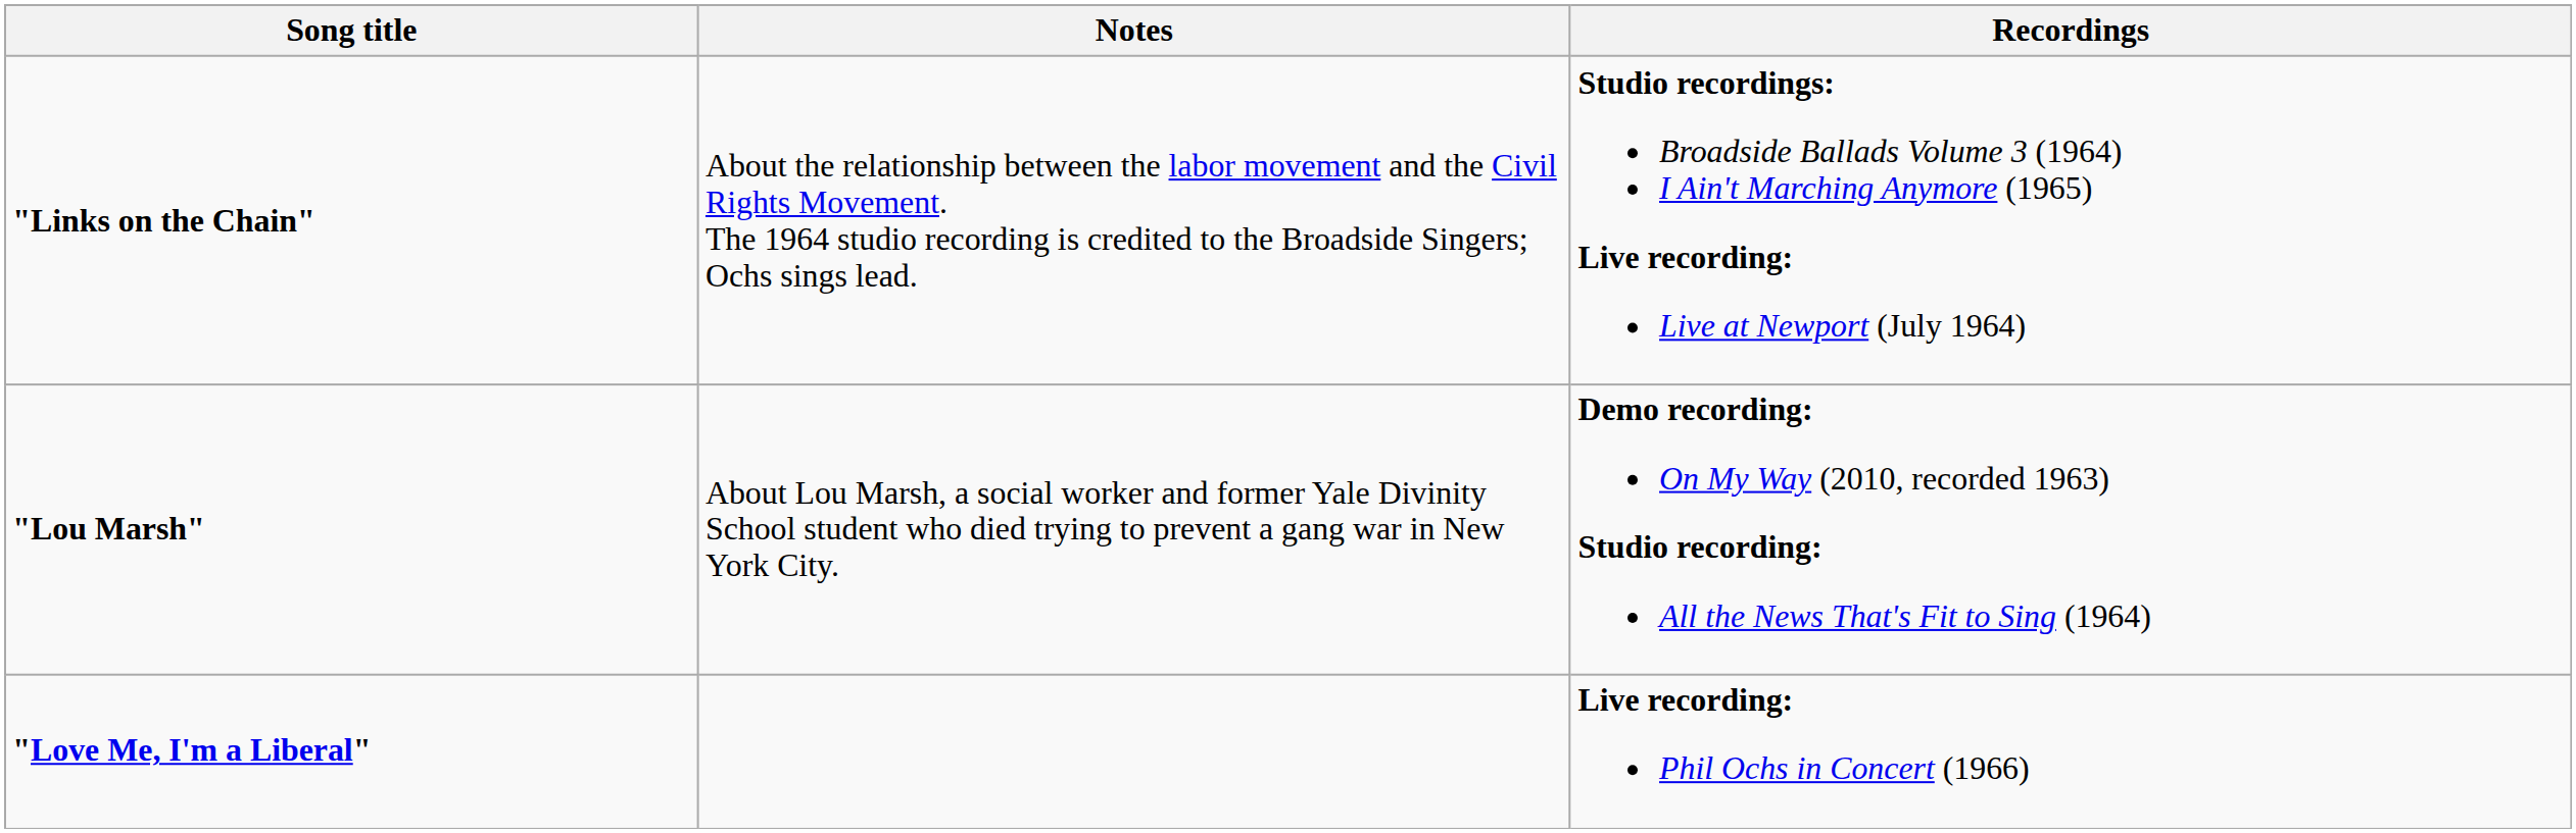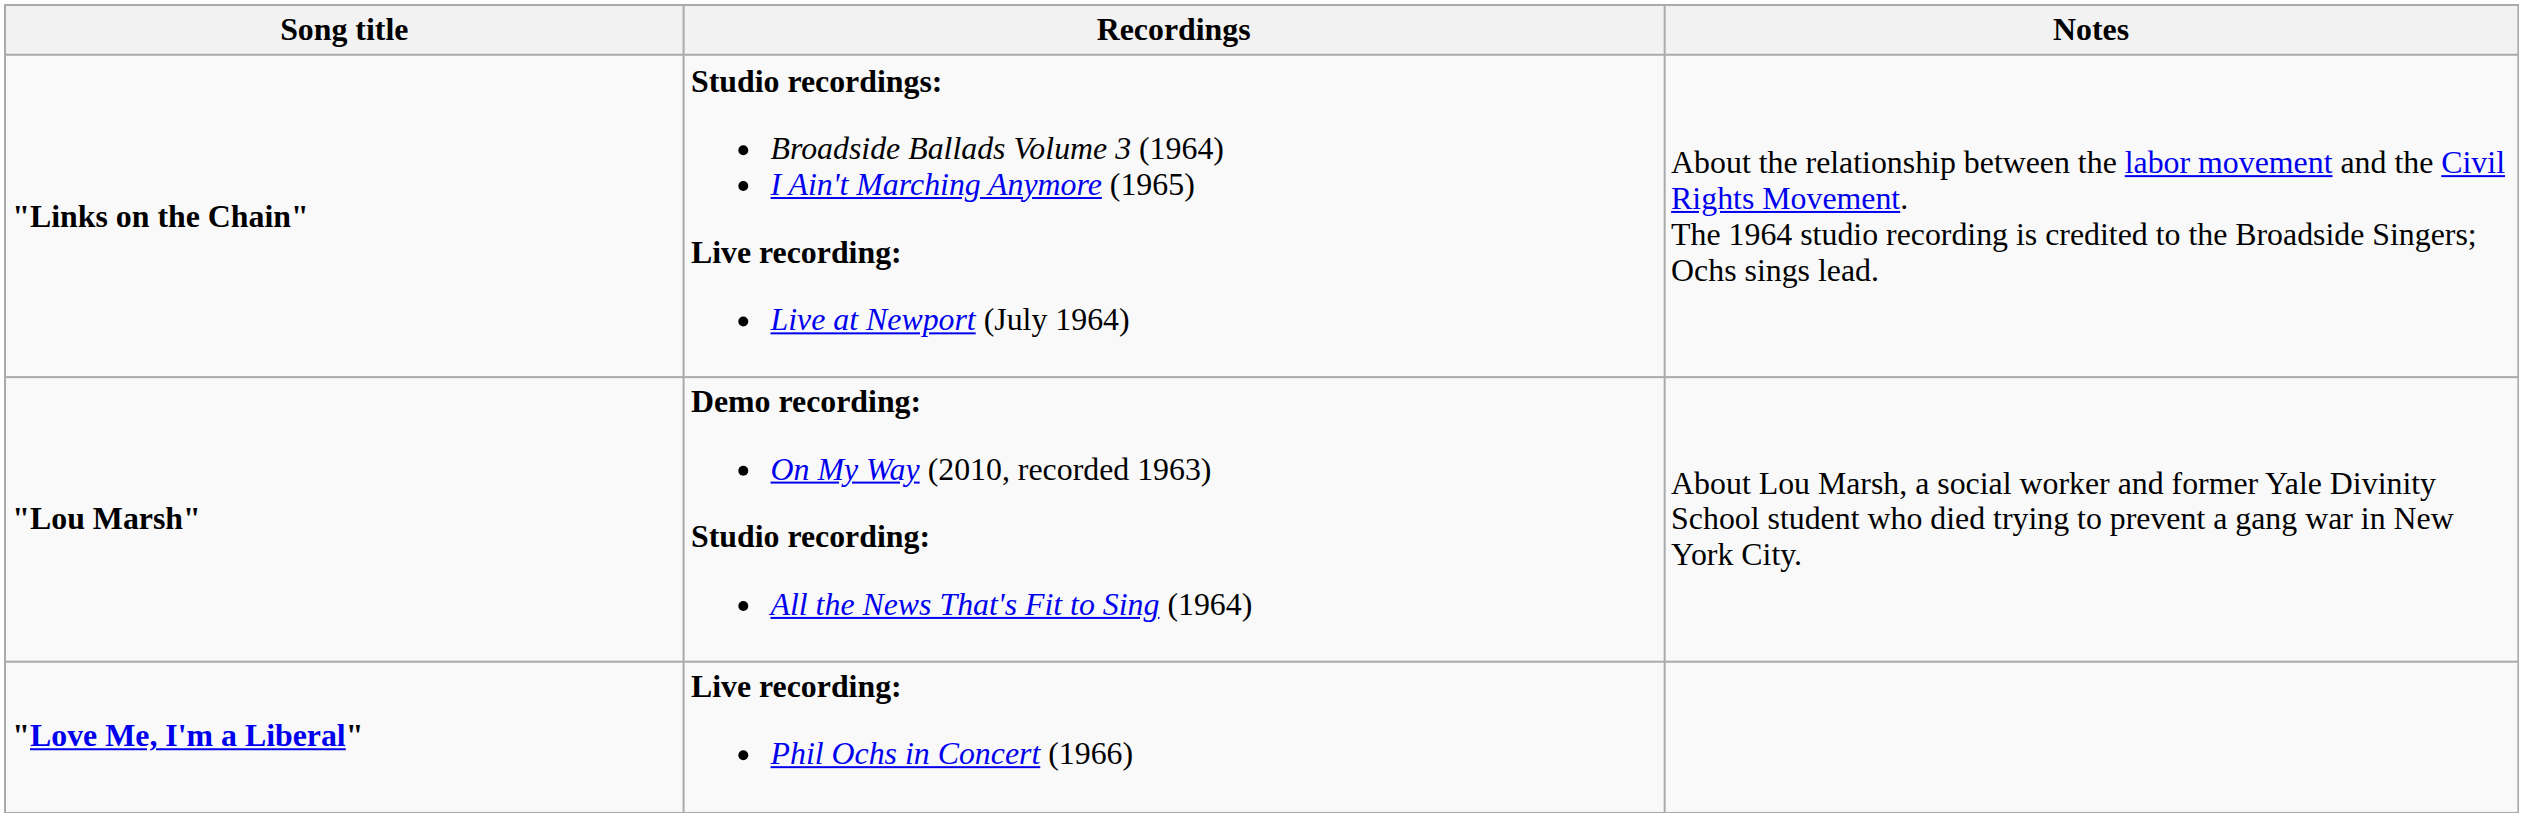columns swapped: Recordings <-> Notes
